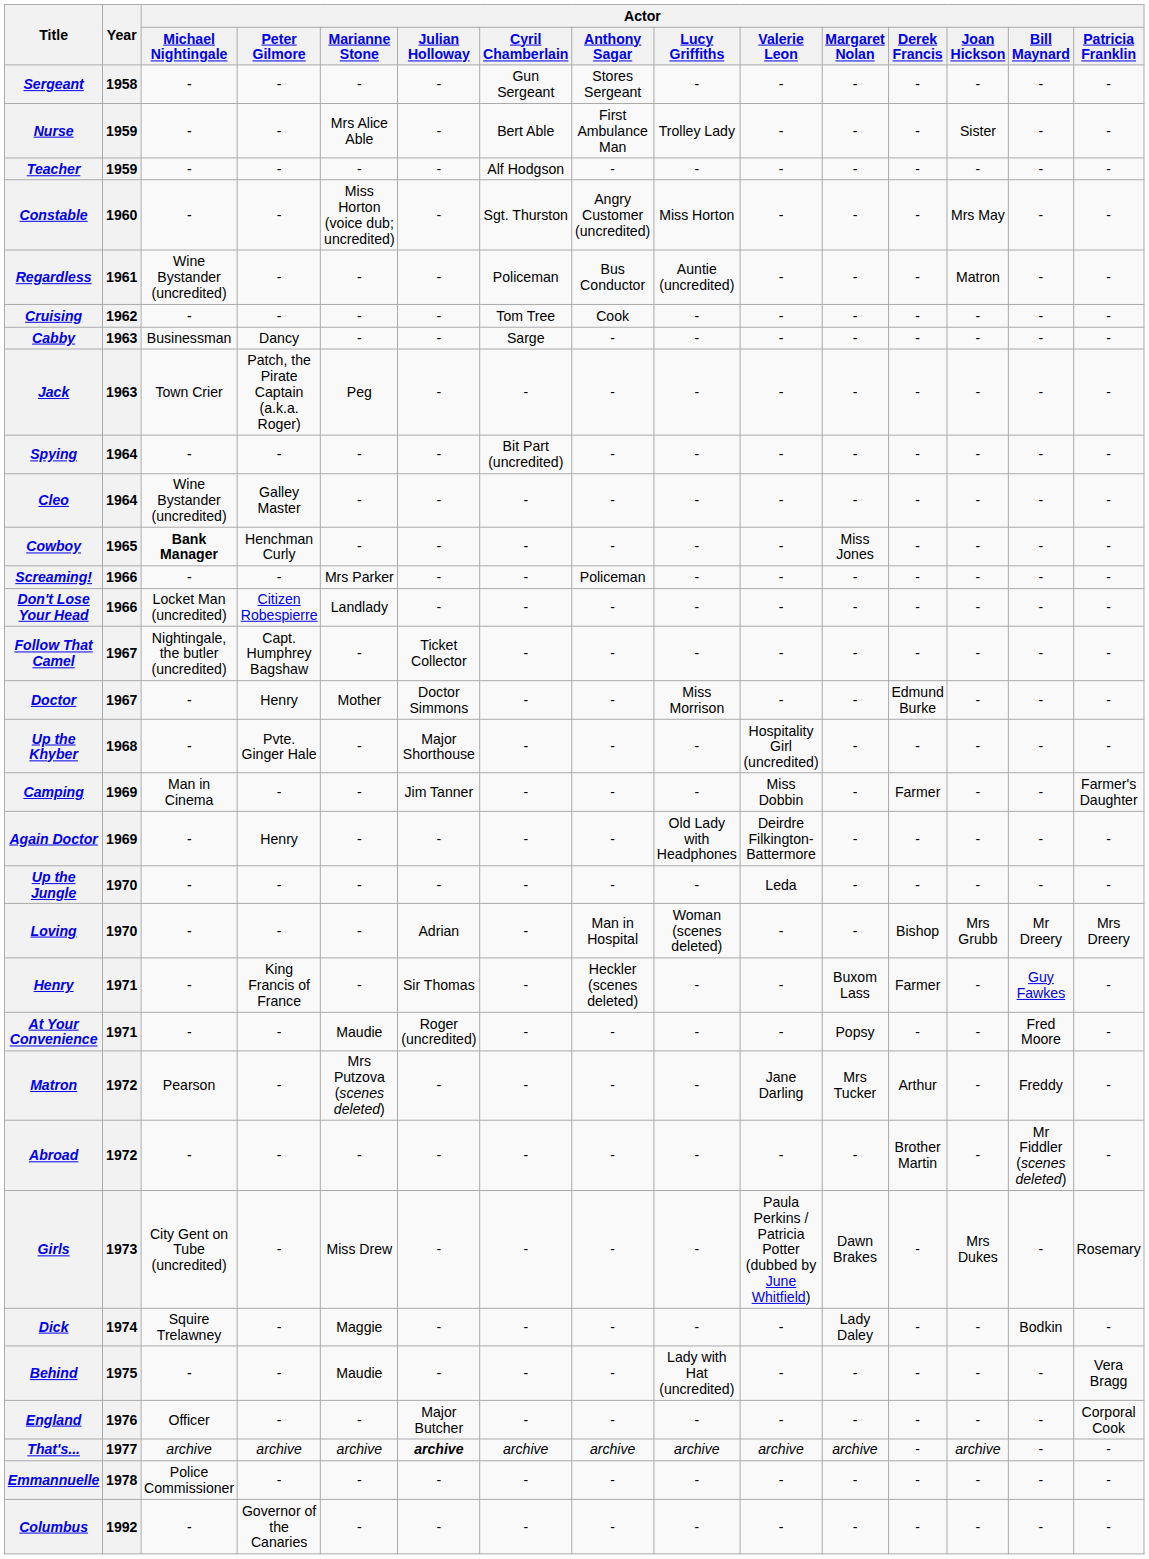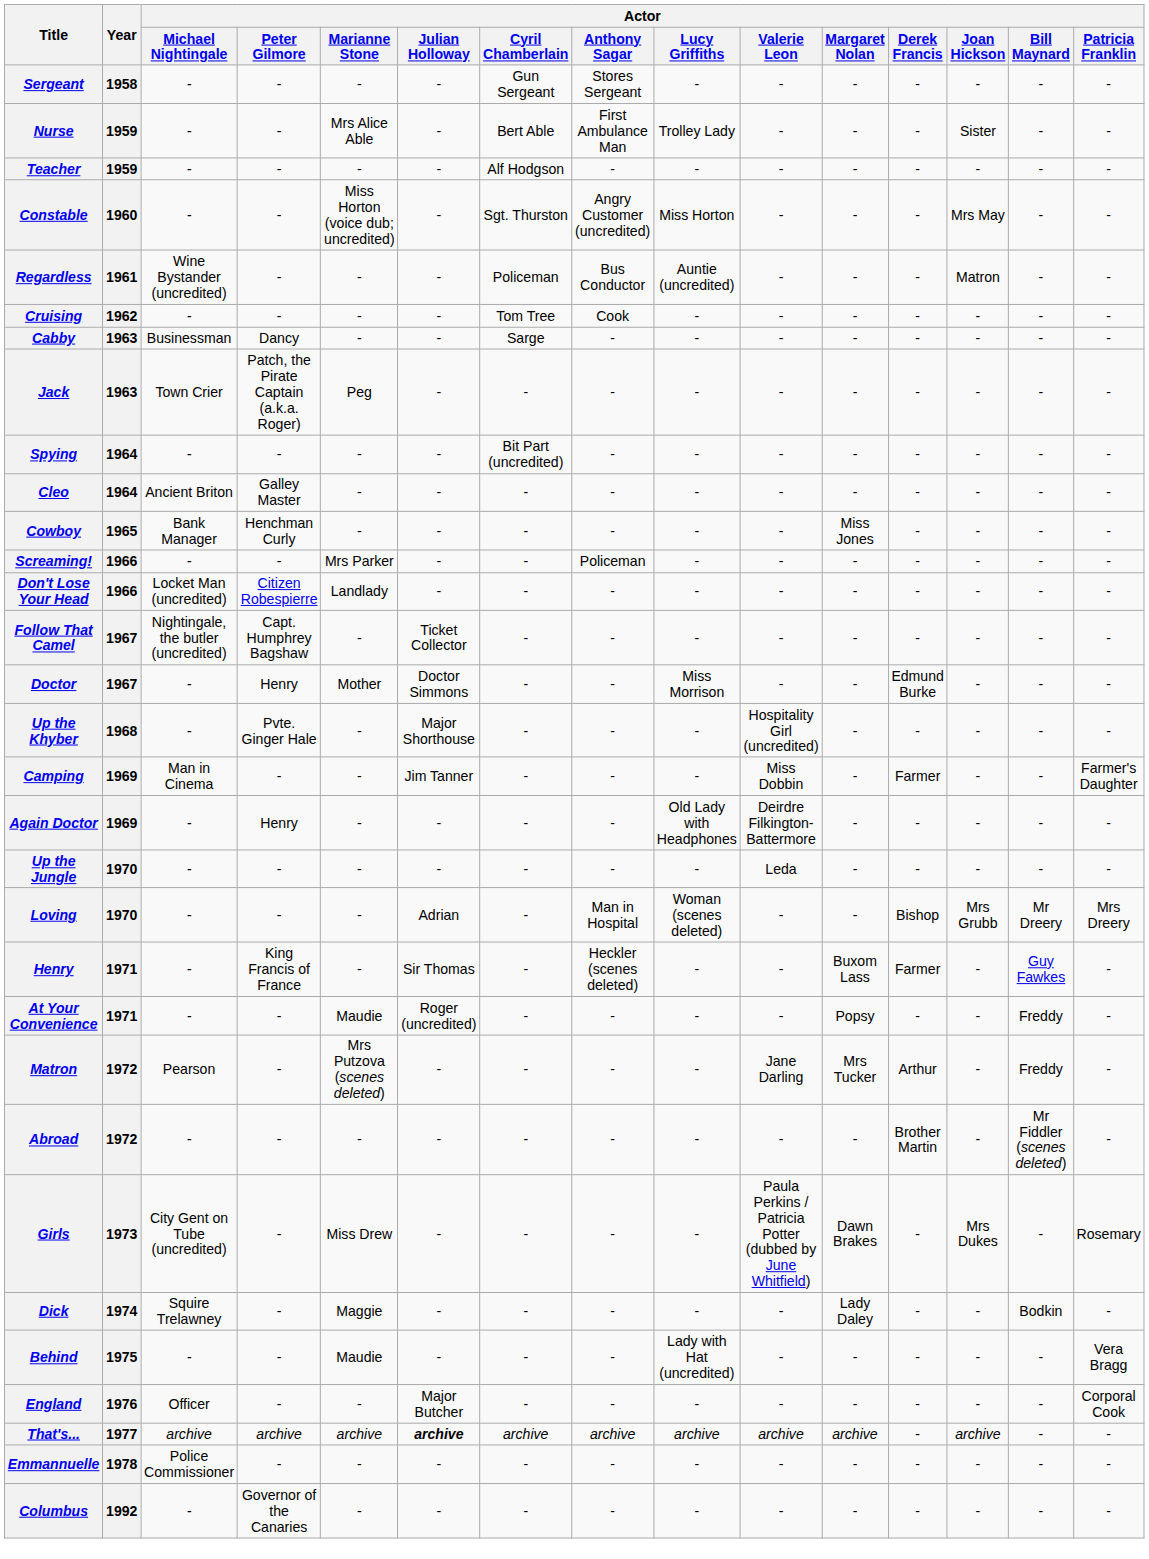Cleo | Actor / Michael Nightingale: Wine Bystander (uncredited) -> Ancient Briton
Cowboy | Actor / Michael Nightingale: bold -> normal
At Your Convenience | Actor / Bill Maynard: Fred Moore -> Freddy
